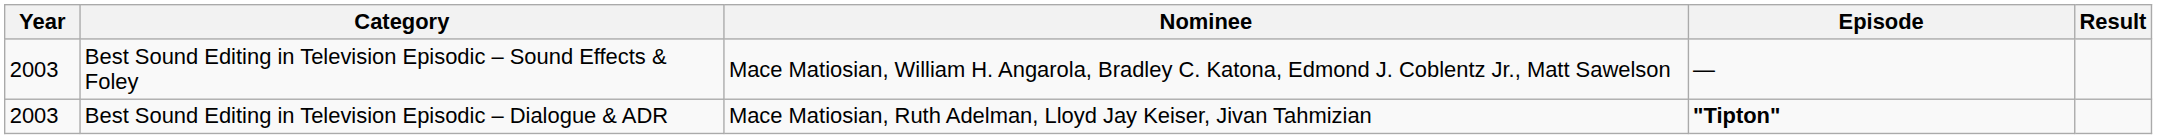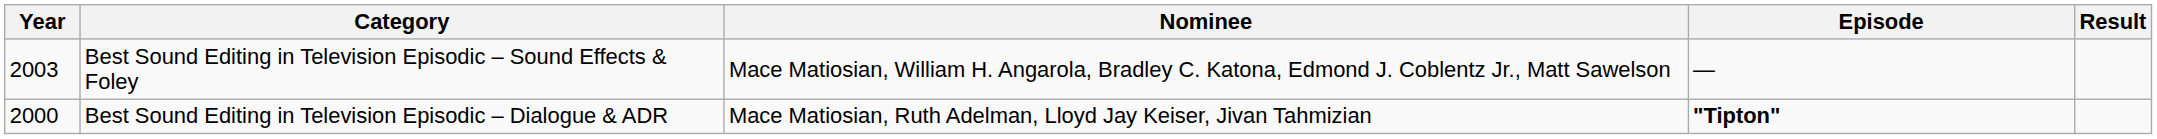Best Sound Editing in Television Episodic – Dialogue & ADR | Year: 2003 -> 2000
